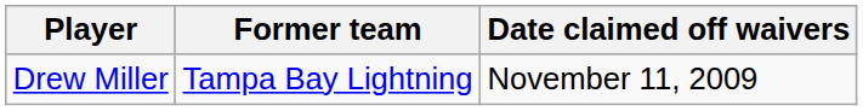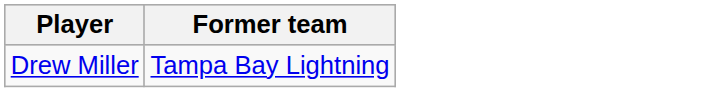- column: Date claimed off waivers | November 11, 2009
